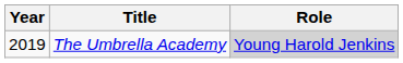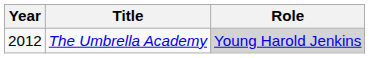The Umbrella Academy | Year: 2019 -> 2012
